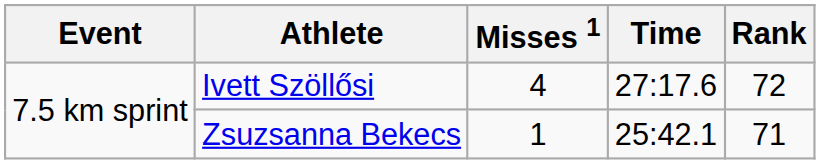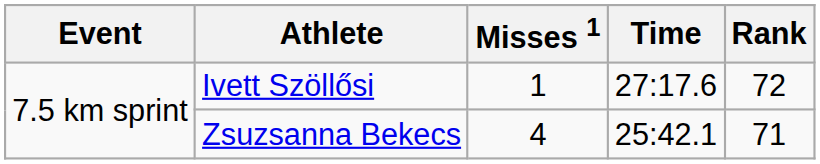Ivett Szöllősi | Misses 1: 4 -> 1
Zsuzsanna Bekecs | Misses 1: 1 -> 4
